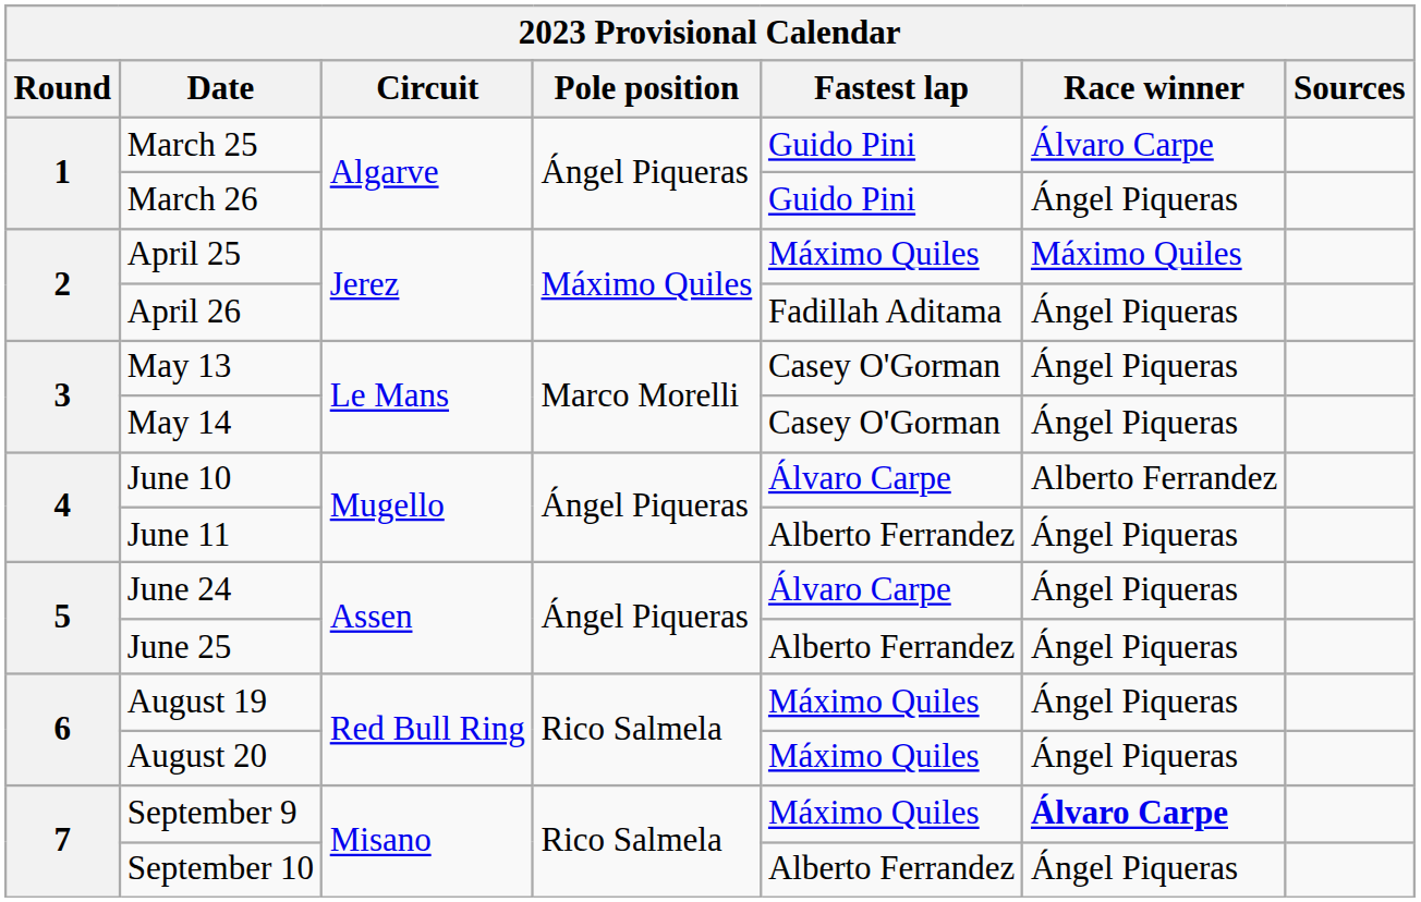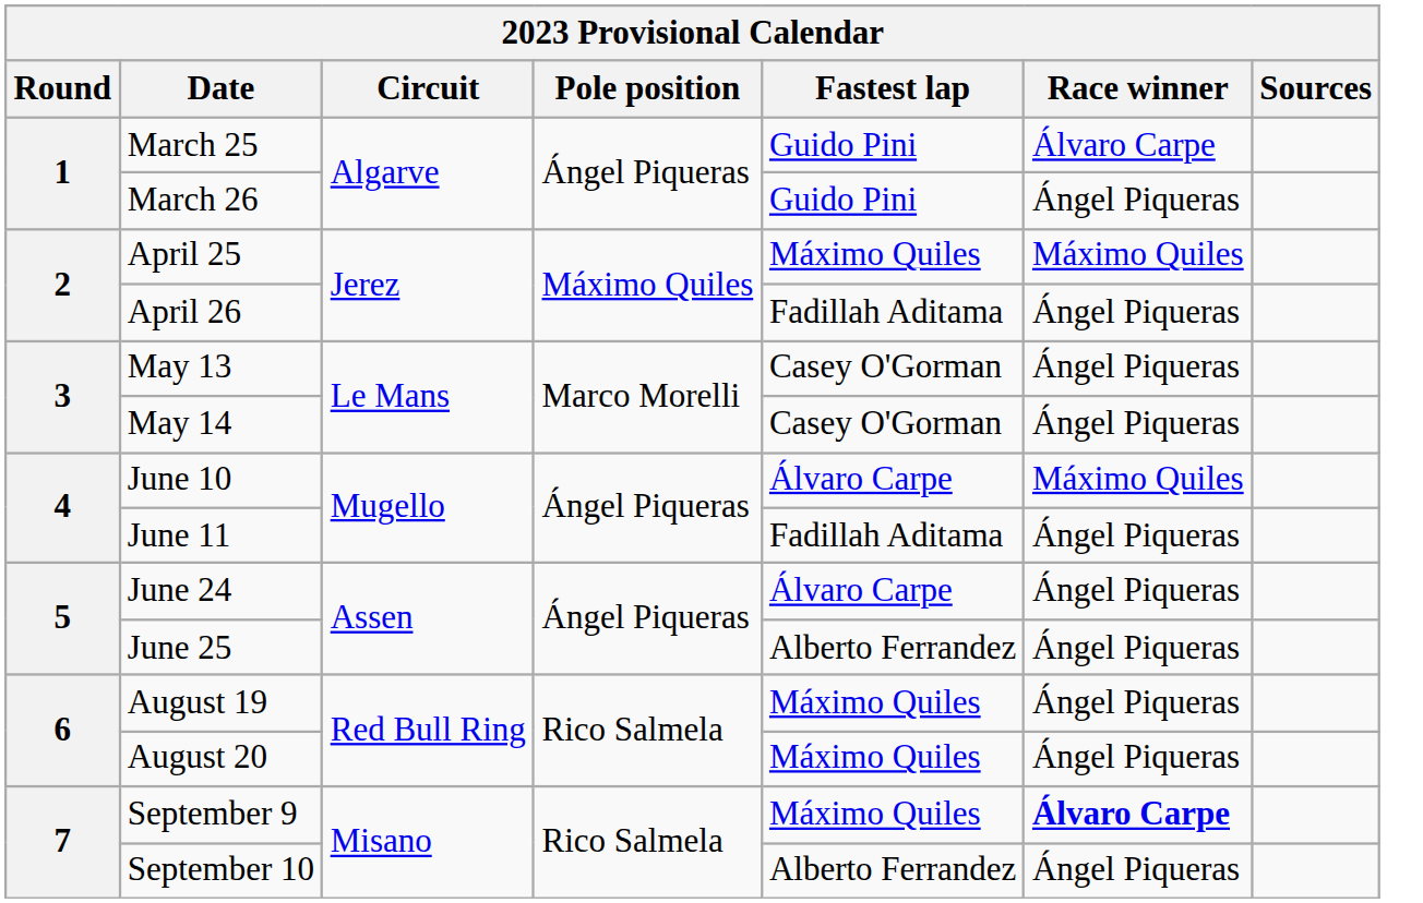June 10 | Race winner: Alberto Ferrandez -> Máximo Quiles
June 11 | Fastest lap: Alberto Ferrandez -> Fadillah Aditama
